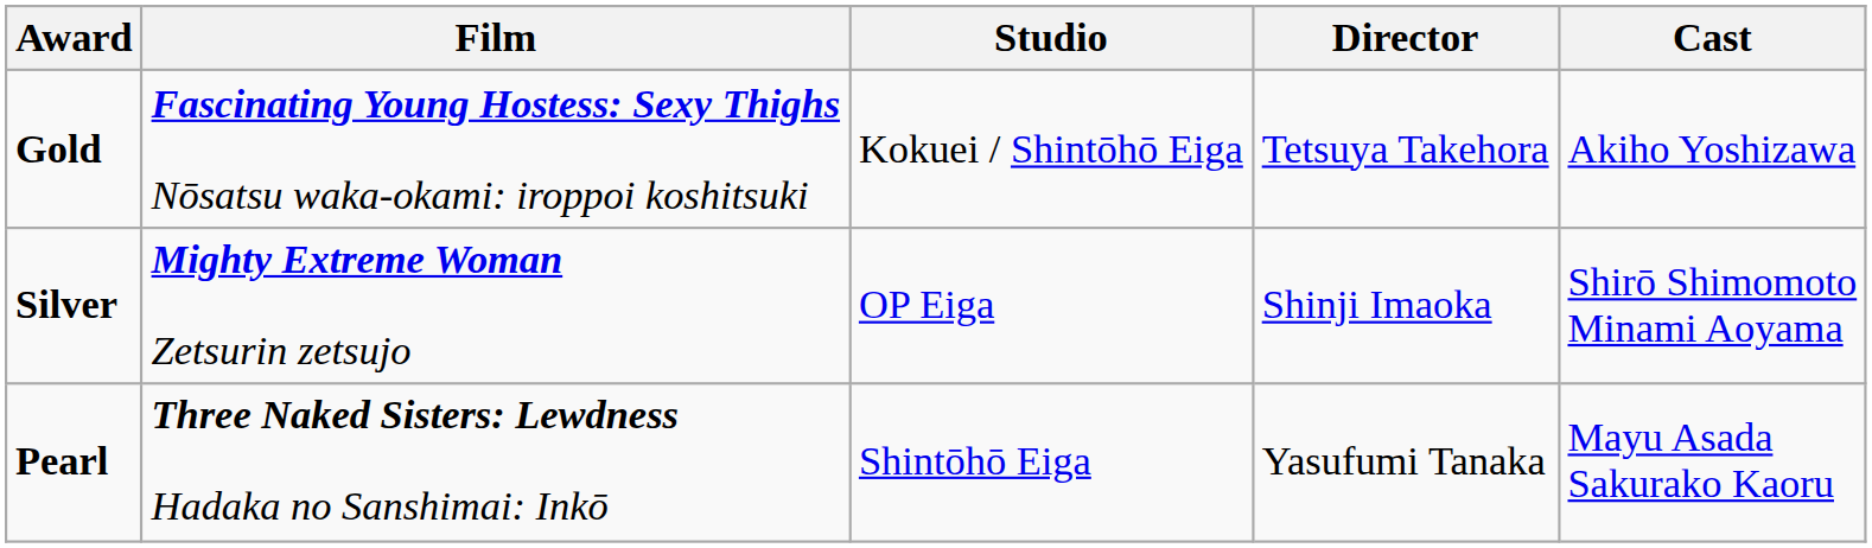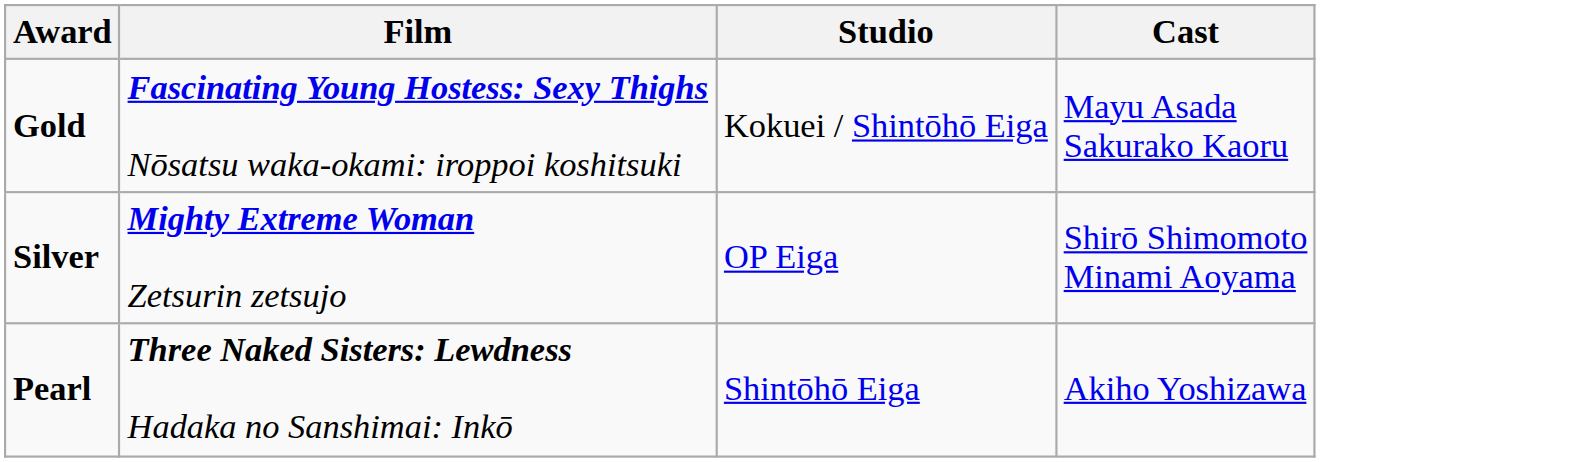- column: Director | Tetsuya Takehora | Shinji Imaoka | Yasufumi Tanaka
Gold | Cast: Akiho Yoshizawa -> Mayu Asada Sakurako Kaoru
Pearl | Cast: Mayu Asada Sakurako Kaoru -> Akiho Yoshizawa
